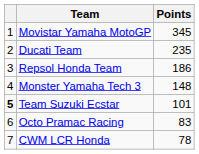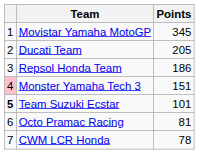Ducati Team | Points: 235 -> 205
Monster Yamaha Tech 3 | column 1: no background -> pink background
Monster Yamaha Tech 3 | Points: 148 -> 151
Octo Pramac Racing | Points: 83 -> 81
